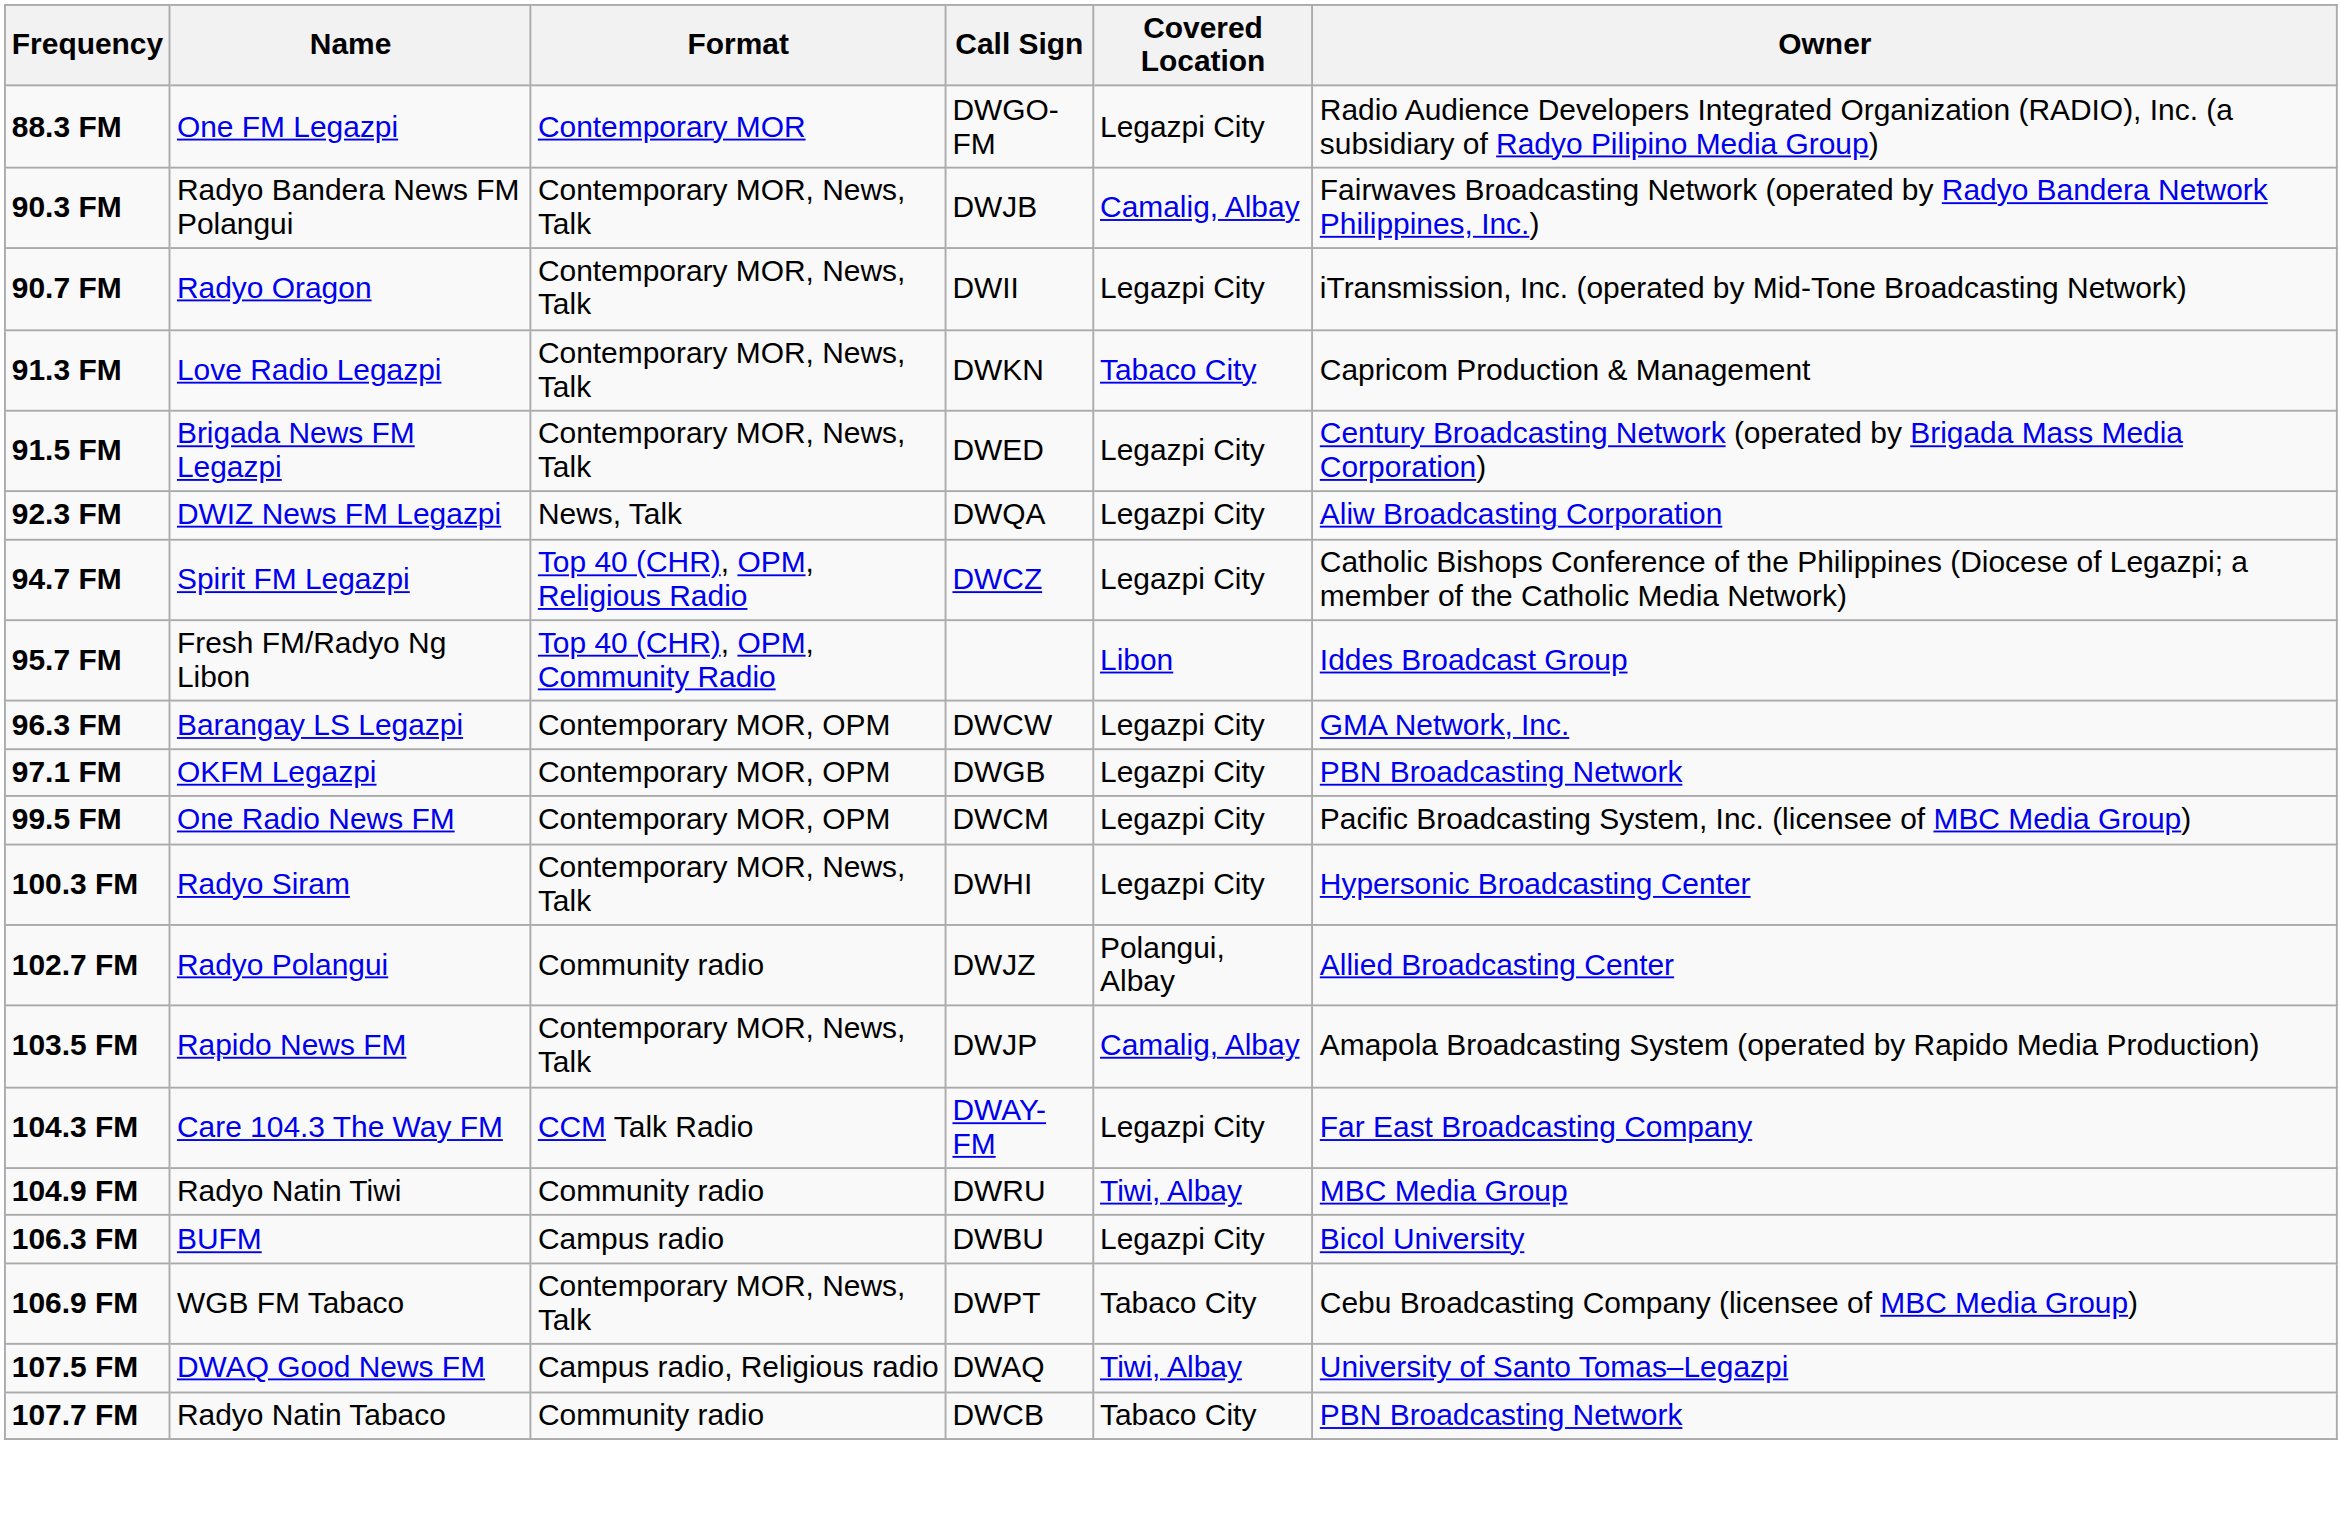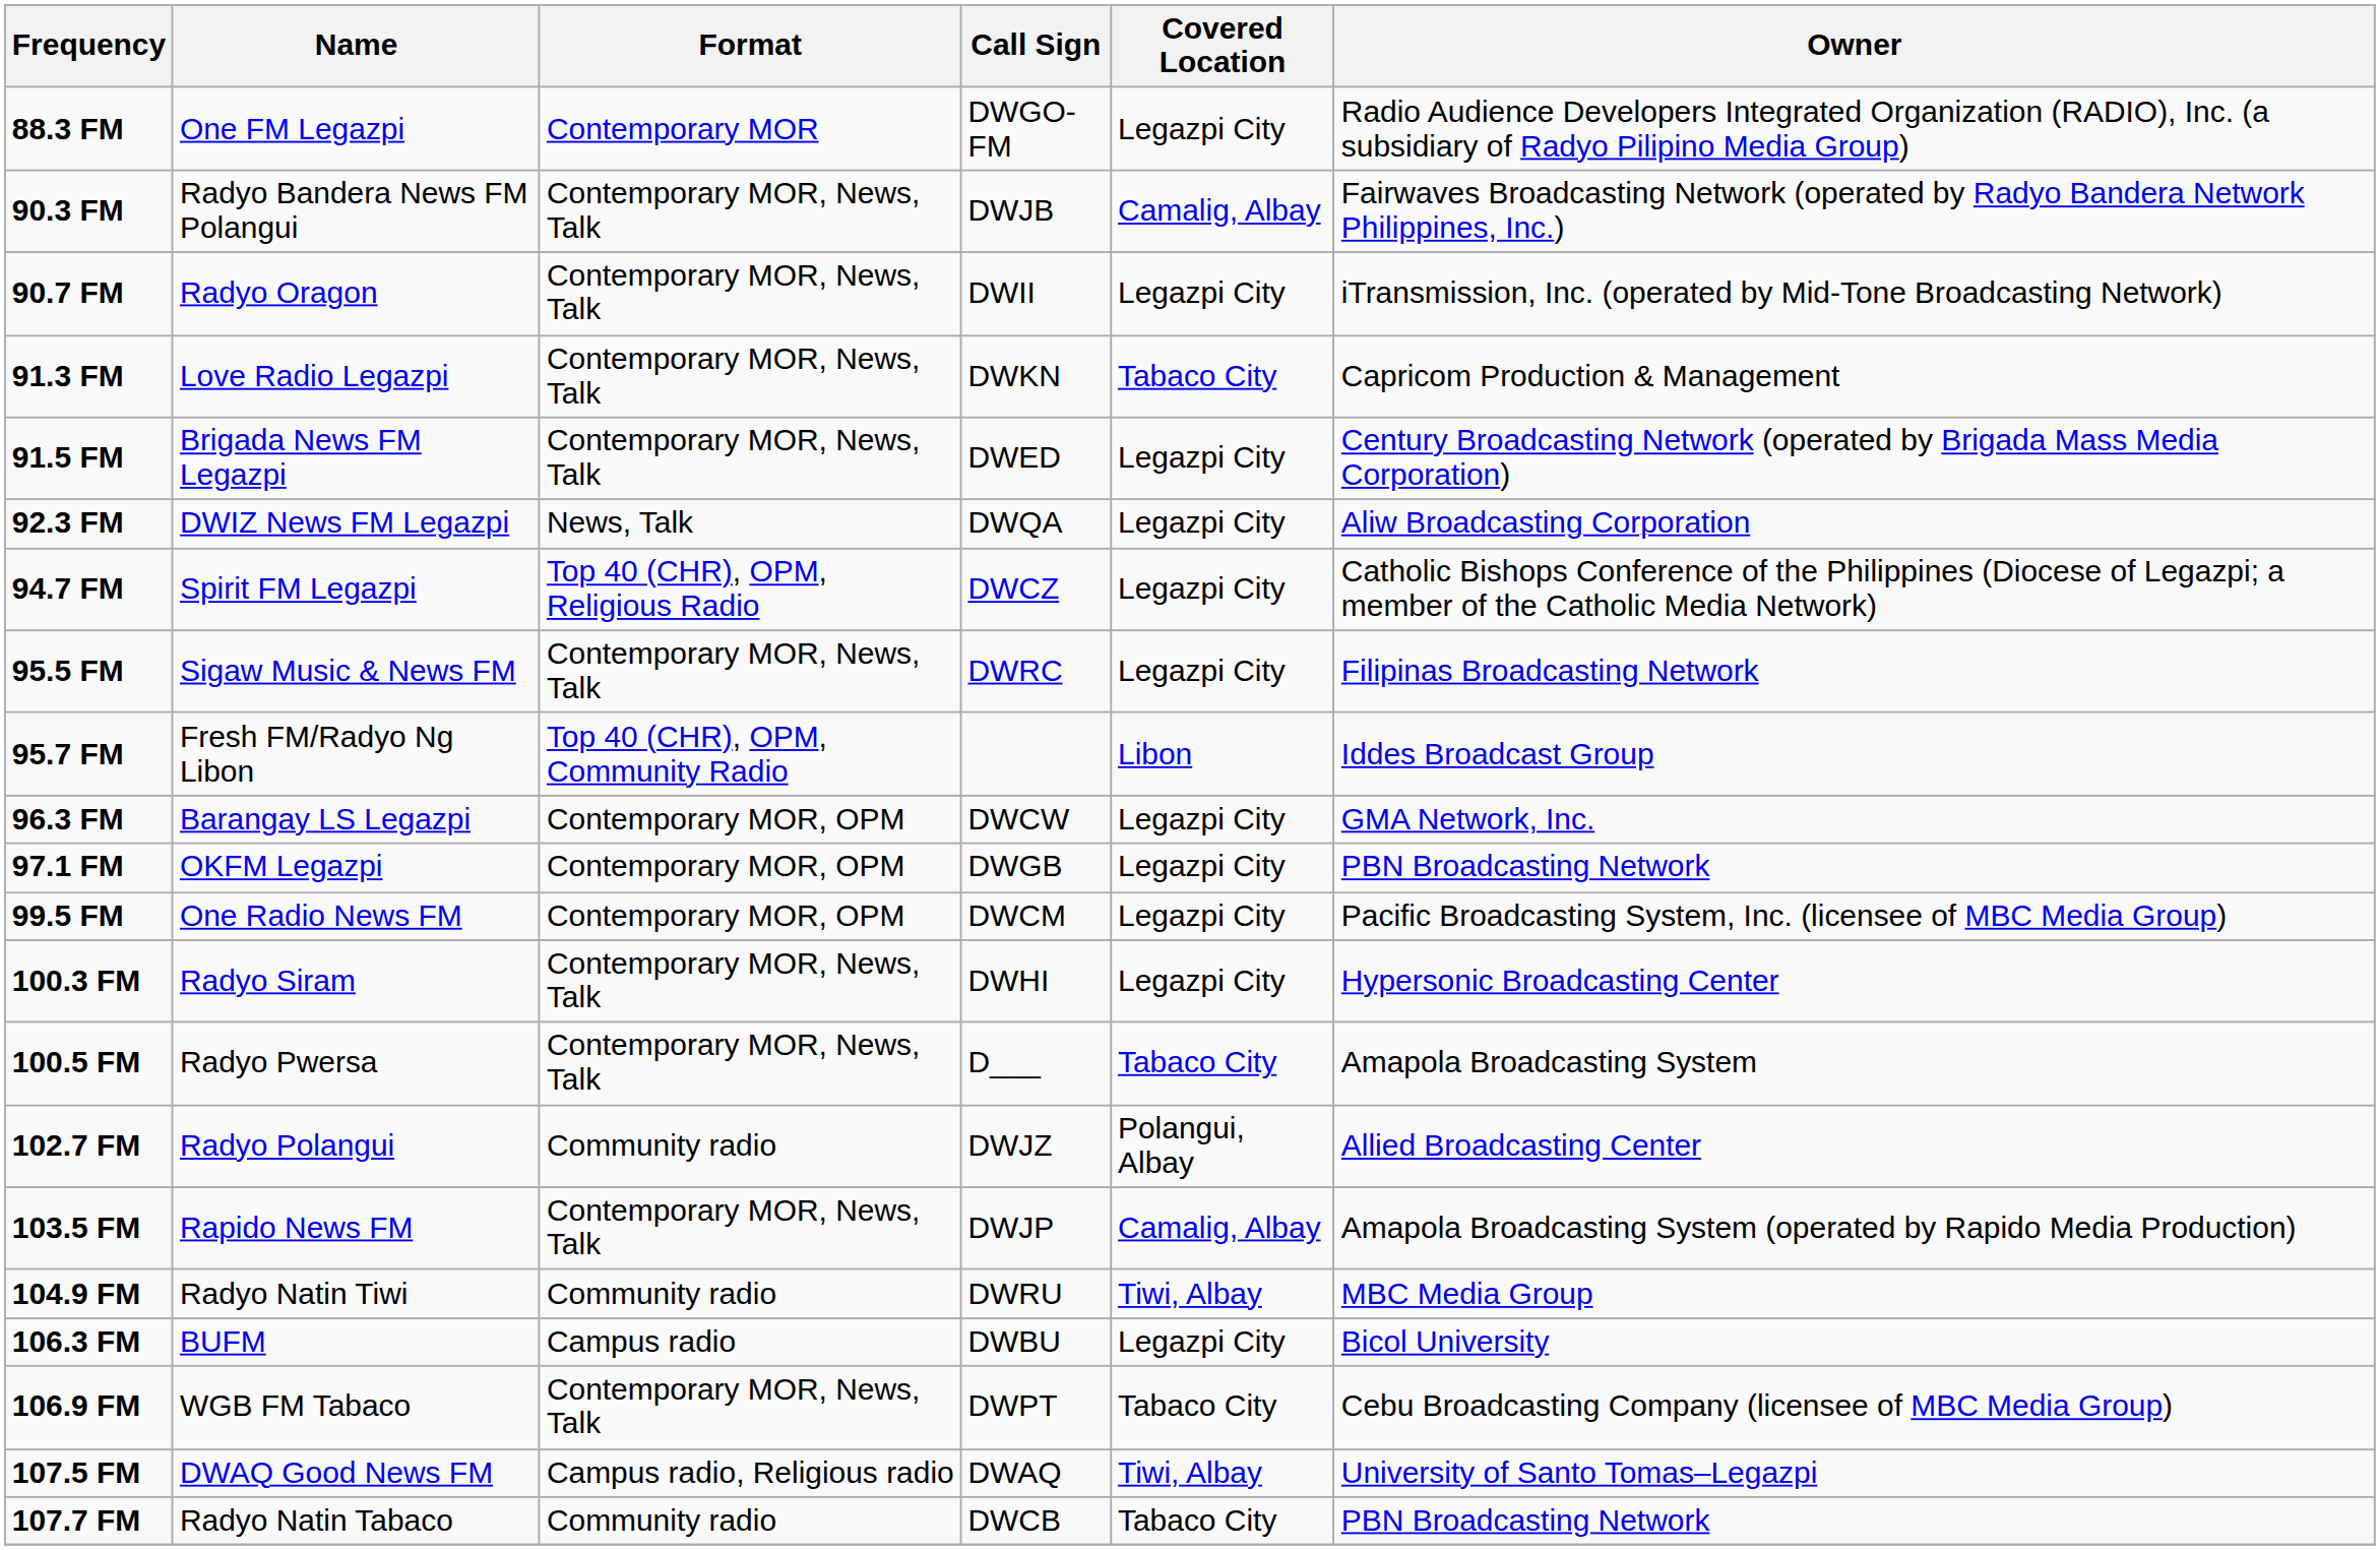+ row: 95.5 FM | Sigaw Music & News FM | Contemporary MOR, News, Talk | DWRC | Legazpi City | Filipinas Broadcasting Network
+ row: 100.5 FM | Radyo Pwersa | Contemporary MOR, News, Talk | D___ | Tabaco City | Amapola Broadcasting System
- row: 104.3 FM | Care 104.3 The Way FM | CCM Talk Radio | DWAY-FM | Legazpi City | Far East Broadcasting Company
